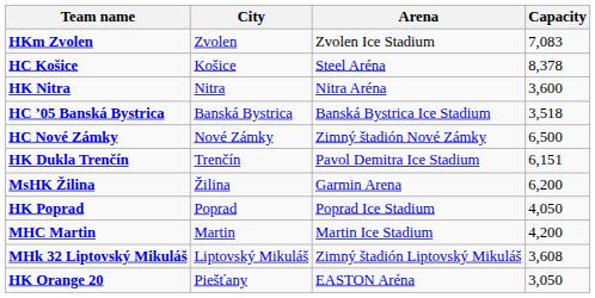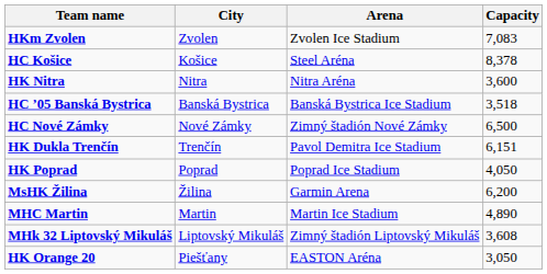rows swapped: HK Poprad <-> MsHK Žilina
MHC Martin | Capacity: 4,200 -> 4,890
